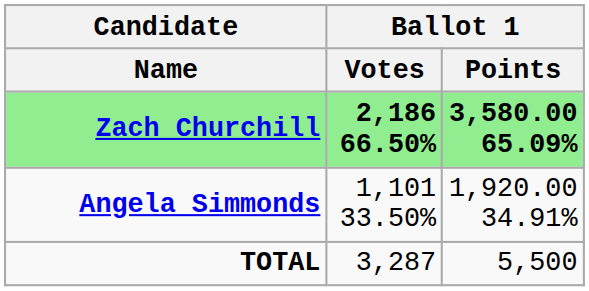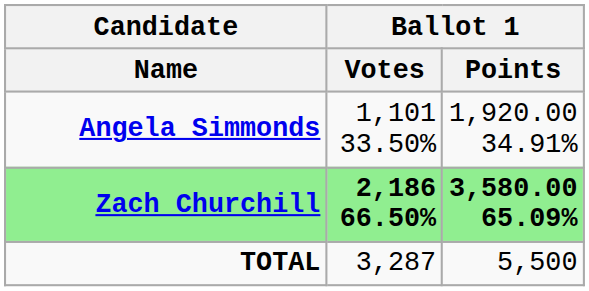rows swapped: Zach Churchill <-> Angela Simmonds
